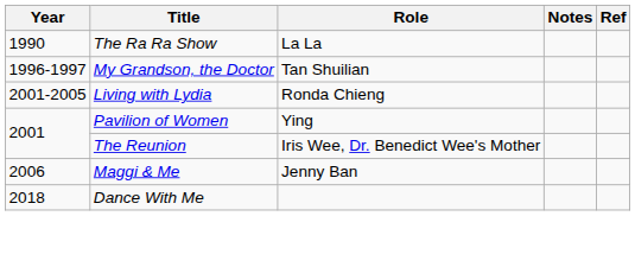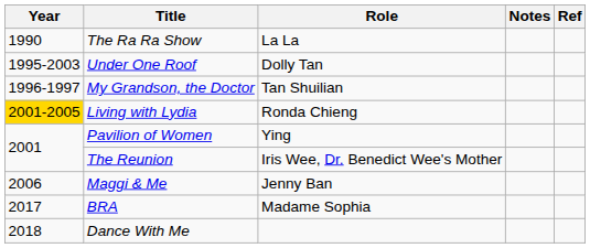+ row: 1995-2003 | Under One Roof | Dolly Tan
Living with Lydia | Year: no background -> gold background
+ row: 2017 | BRA | Madame Sophia
